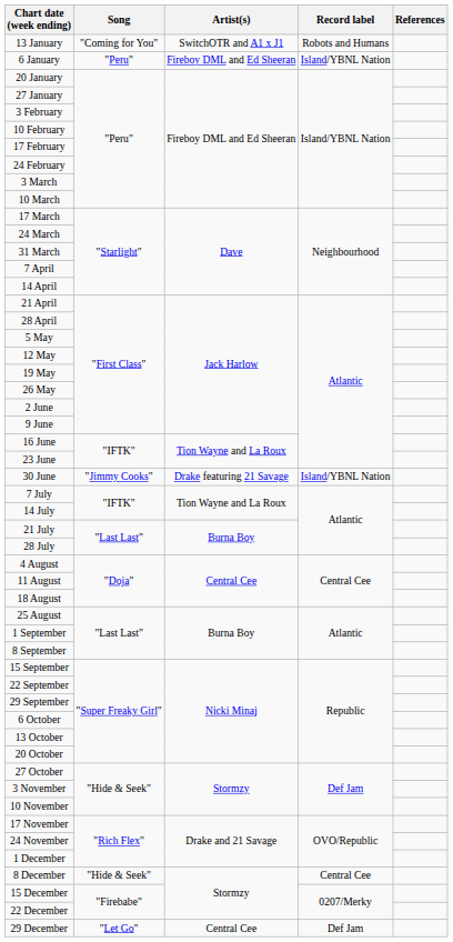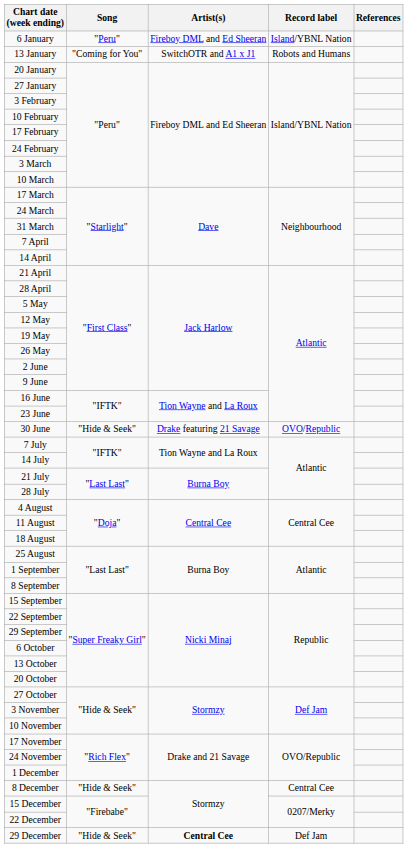rows swapped: 6 January <-> 13 January
30 June | Song: "Jimmy Cooks" -> "Hide & Seek"
30 June | Record label: Island/YBNL Nation -> OVO/Republic
29 December | Song: "Let Go" -> "Hide & Seek"
29 December | Artist(s): normal -> bold
